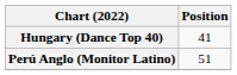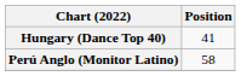Perú Anglo (Monitor Latino) | Position: 51 -> 58
